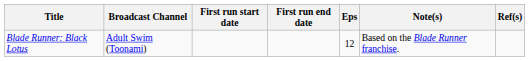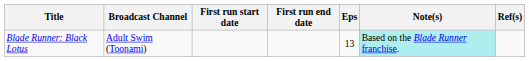Blade Runner: Black Lotus | Eps: 12 -> 13
Blade Runner: Black Lotus | Note(s): no background -> paleturquoise background
